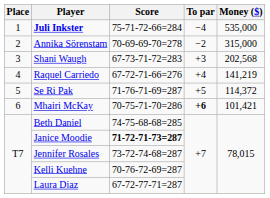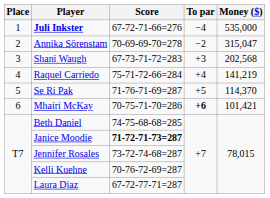Juli Inkster | Score: 75-71-72-66=284 -> 67-72-71-66=276
Annika Sörenstam | Money ($): 315,000 -> 315,047
Raquel Carriedo | Score: 67-72-71-66=276 -> 75-71-72-66=284
Se Ri Pak | Money ($): 114,372 -> 114,370
